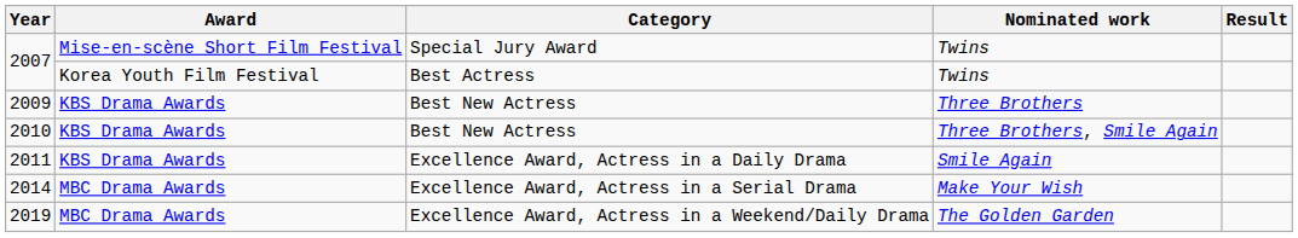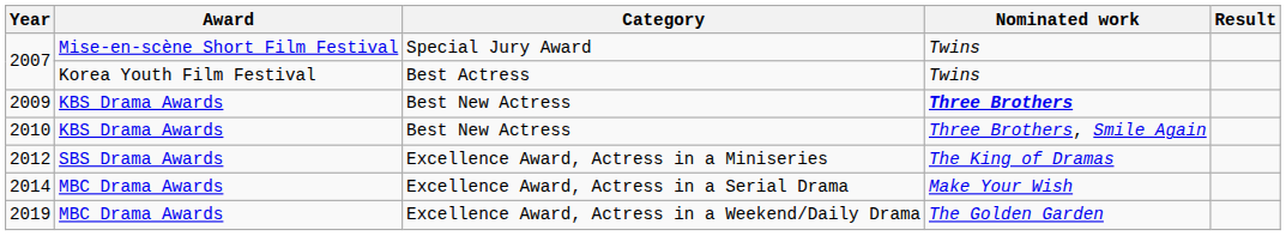2009 | Nominated work: normal -> bold
- row: 2011 | KBS Drama Awards | Excellence Award, Actress in a Daily Drama | Smile Again
+ row: 2012 | SBS Drama Awards | Excellence Award, Actress in a Miniseries | The King of Dramas
